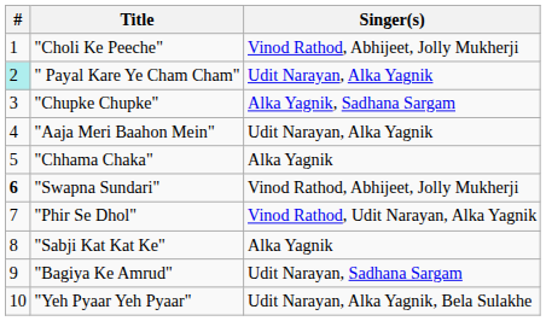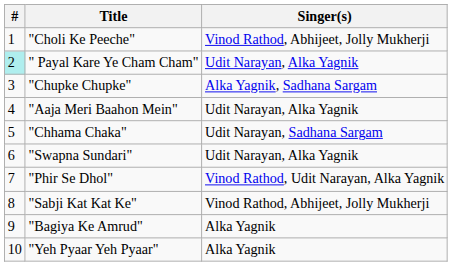"Chhama Chaka" | Singer(s): Alka Yagnik -> Udit Narayan, Sadhana Sargam
"Swapna Sundari" | #: bold -> normal
"Swapna Sundari" | Singer(s): Vinod Rathod, Abhijeet, Jolly Mukherji -> Udit Narayan, Alka Yagnik
"Sabji Kat Kat Ke" | Singer(s): Alka Yagnik -> Vinod Rathod, Abhijeet, Jolly Mukherji
"Bagiya Ke Amrud" | Singer(s): Udit Narayan, Sadhana Sargam -> Alka Yagnik
"Yeh Pyaar Yeh Pyaar" | Singer(s): Udit Narayan, Alka Yagnik, Bela Sulakhe -> Alka Yagnik
